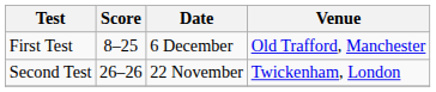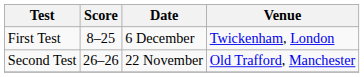First Test | Venue: Old Trafford, Manchester -> Twickenham, London
Second Test | Venue: Twickenham, London -> Old Trafford, Manchester
